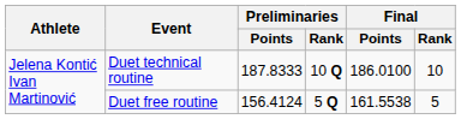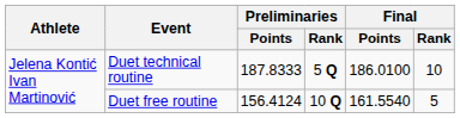Duet technical routine | Preliminaries / Rank: 10 Q -> 5 Q
Duet free routine | Preliminaries / Rank: 5 Q -> 10 Q
Duet free routine | Final / Points: 161.5538 -> 161.5540
